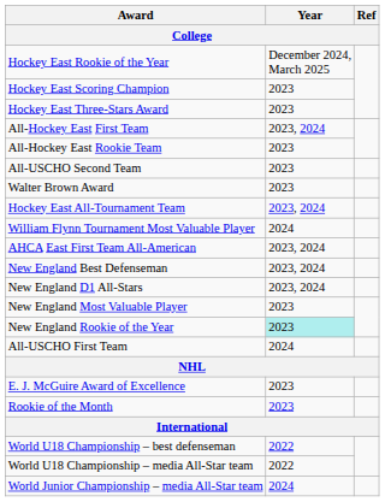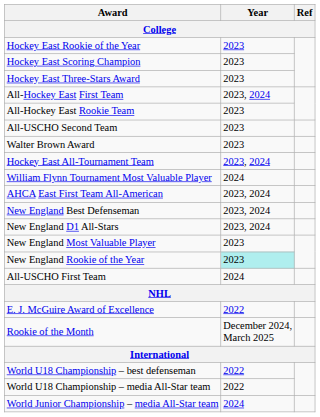Hockey East Rookie of the Year | Year: December 2024, March 2025 -> 2023
E. J. McGuire Award of Excellence | Year: 2023 -> 2022
Rookie of the Month | Year: 2023 -> December 2024, March 2025
